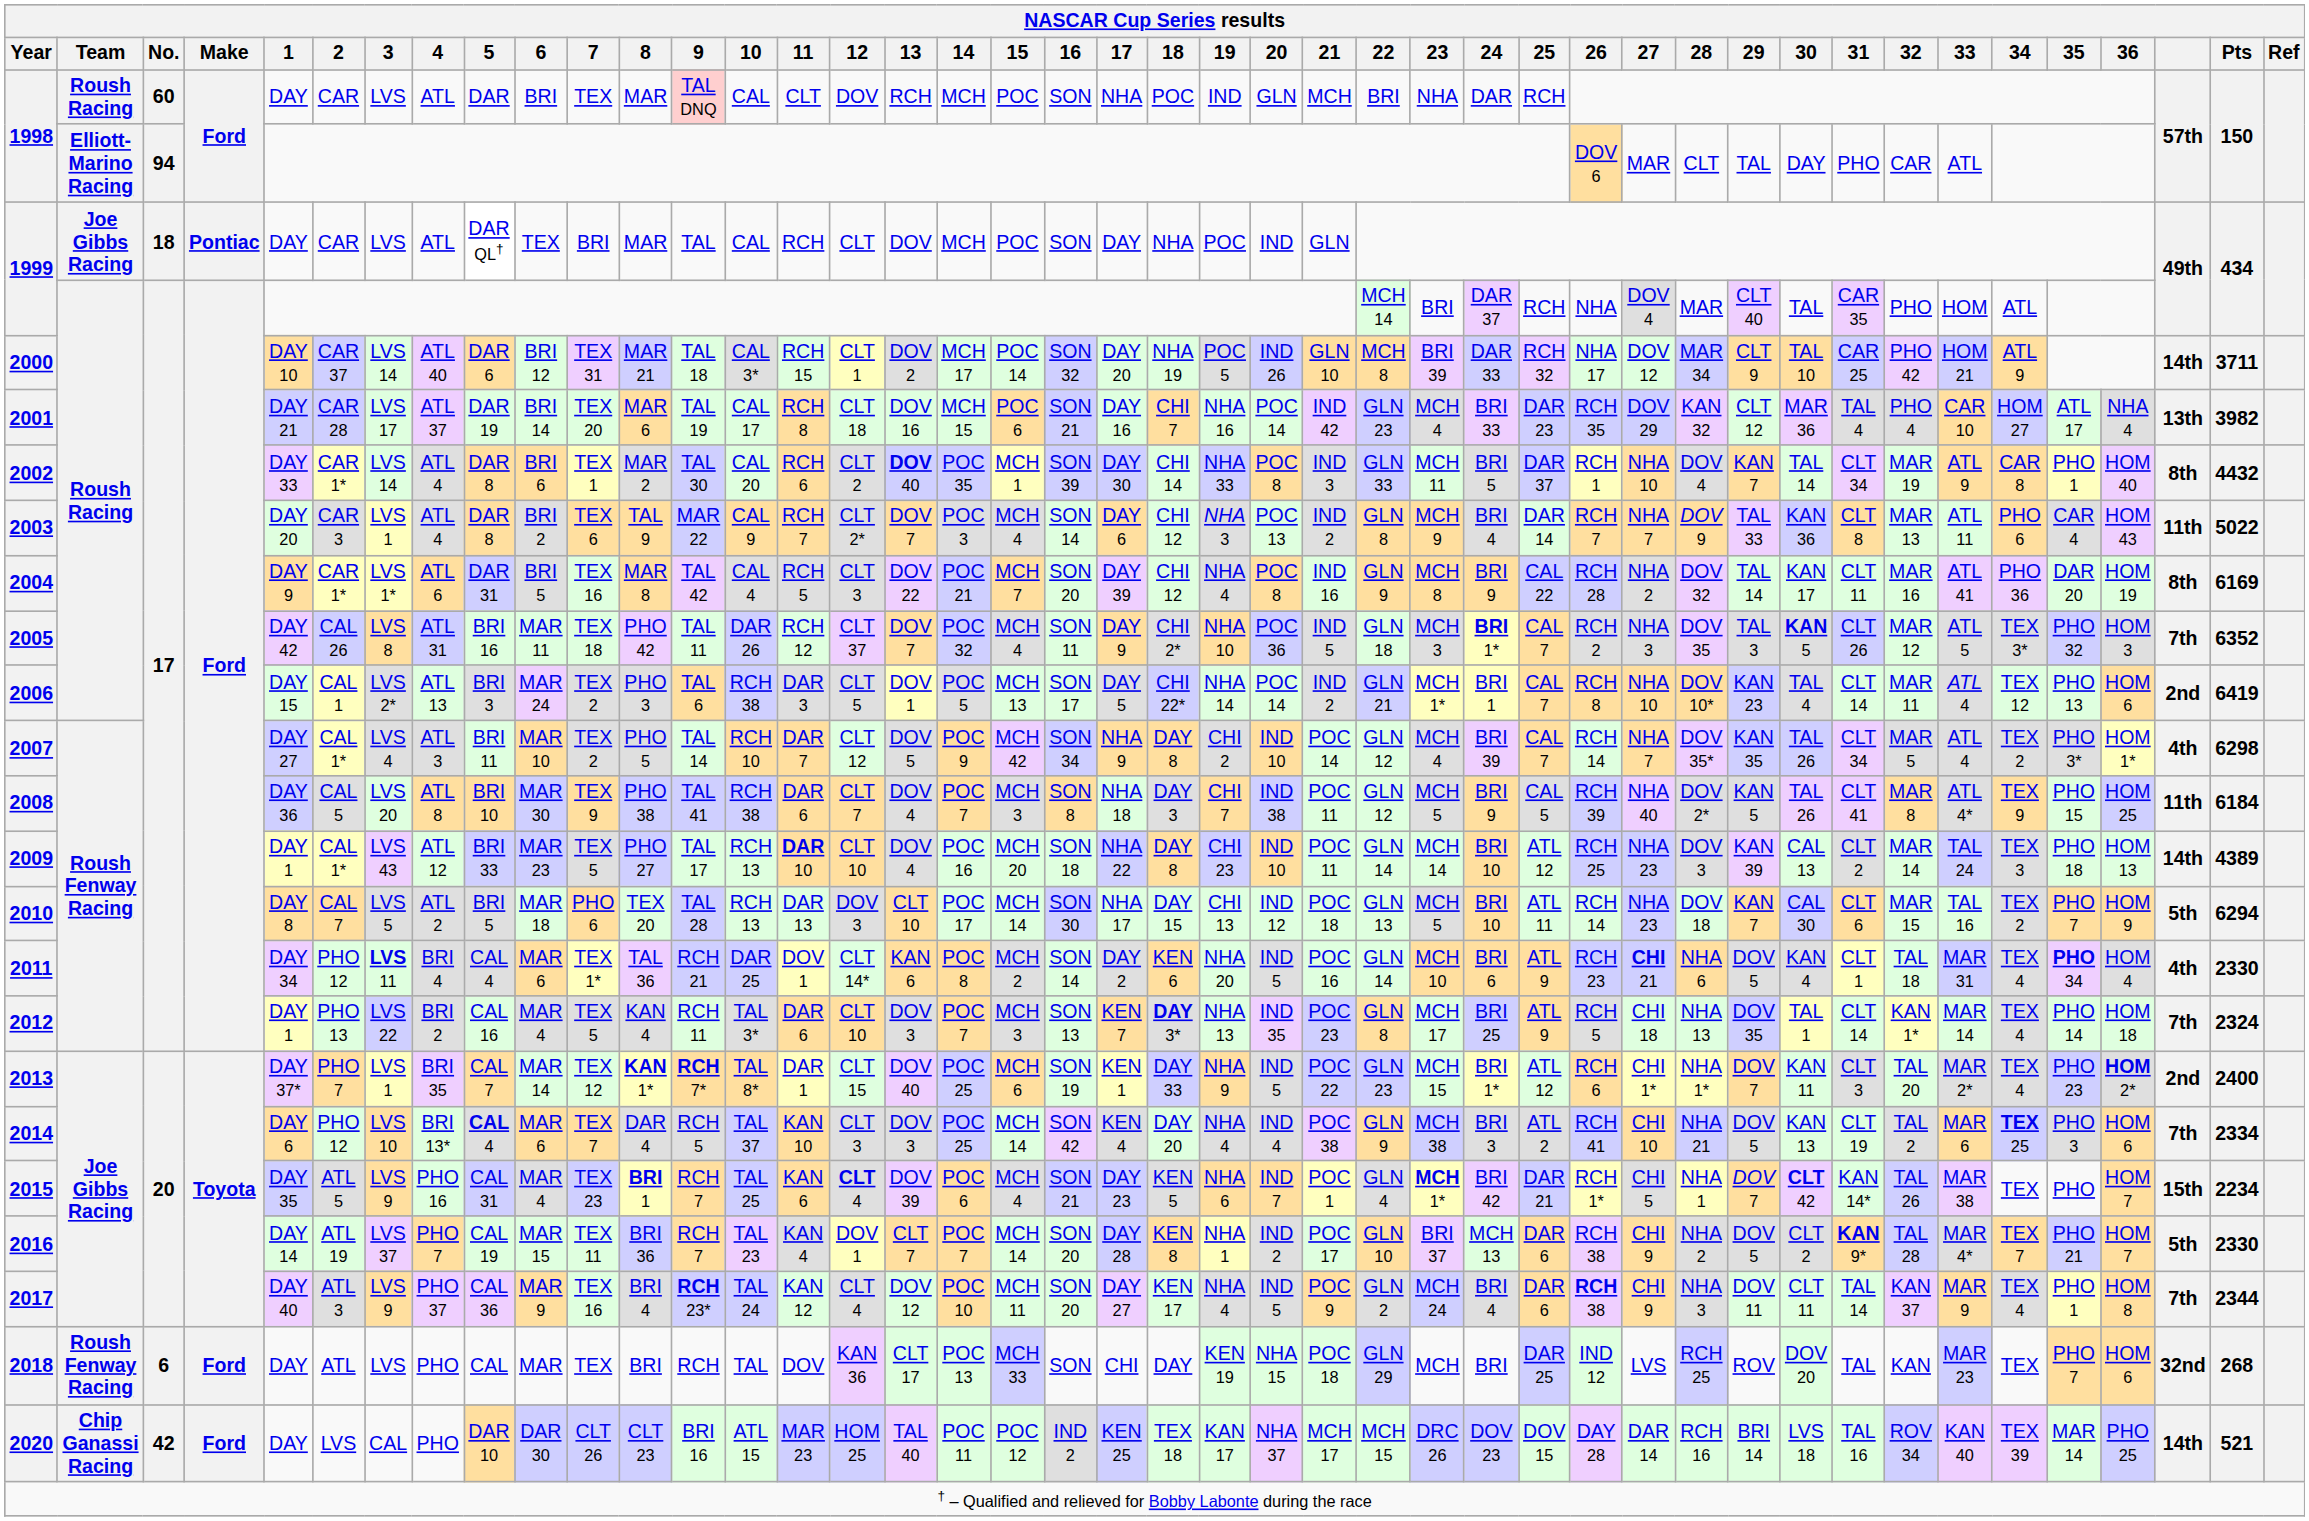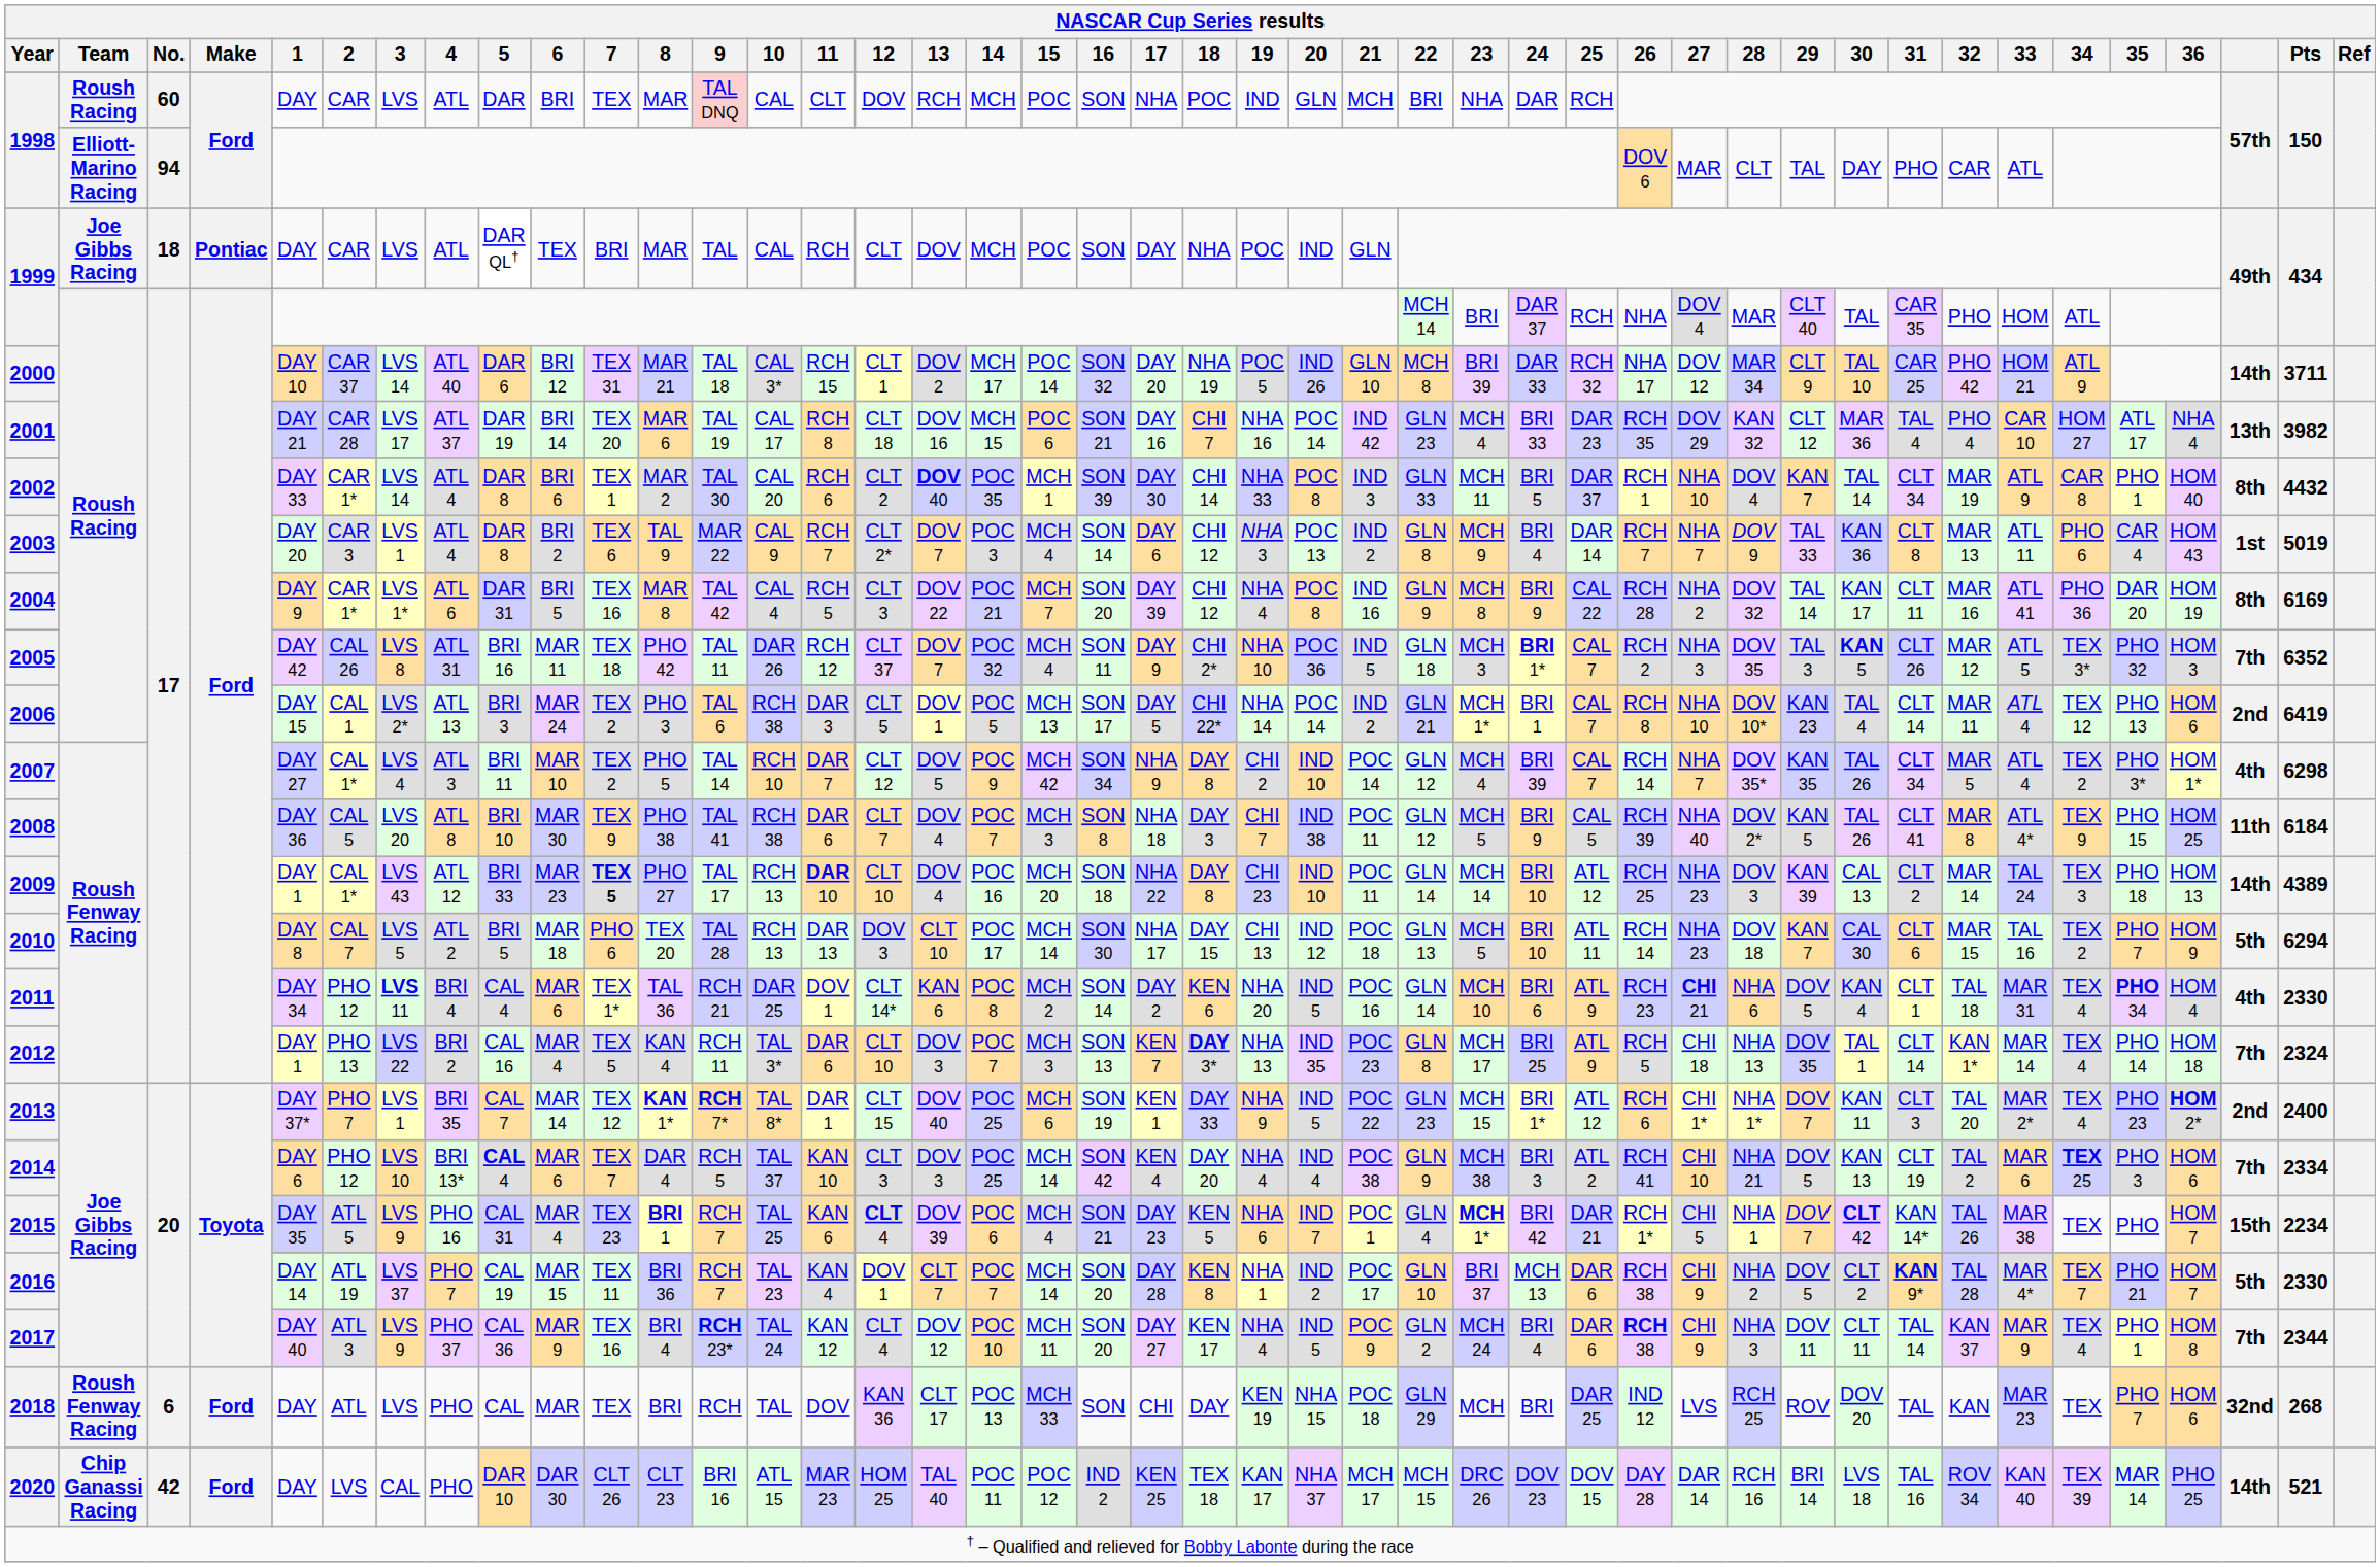2003 | column 41: 11th -> 1st
2003 | Pts: 5022 -> 5019
2009 | 7: normal -> bold
